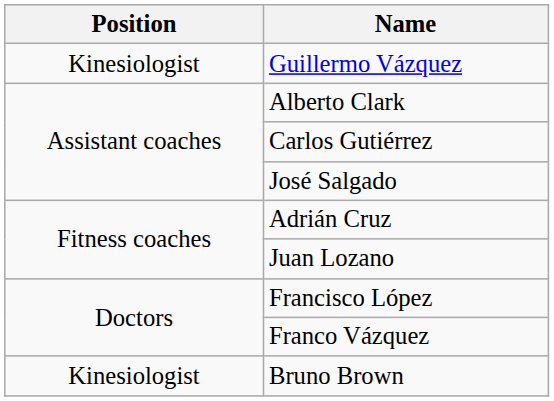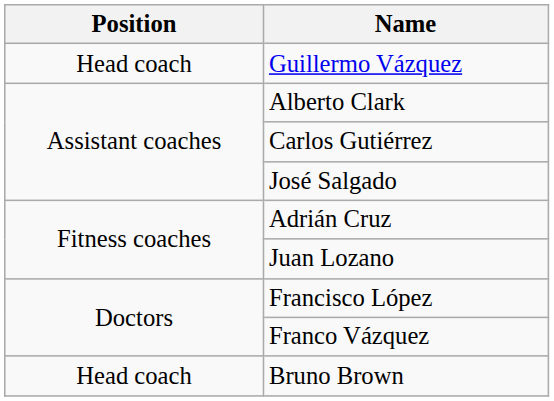Guillermo Vázquez | Position: Kinesiologist -> Head coach
Bruno Brown | Position: Kinesiologist -> Head coach
